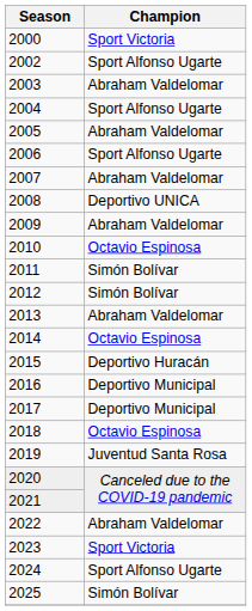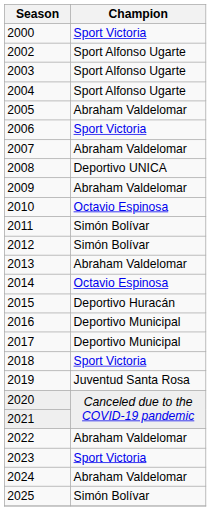2003 | Champion: Abraham Valdelomar -> Sport Alfonso Ugarte
2006 | Champion: Sport Alfonso Ugarte -> Sport Victoria
2018 | Champion: Octavio Espinosa -> Sport Victoria
2024 | Champion: Sport Alfonso Ugarte -> Abraham Valdelomar
